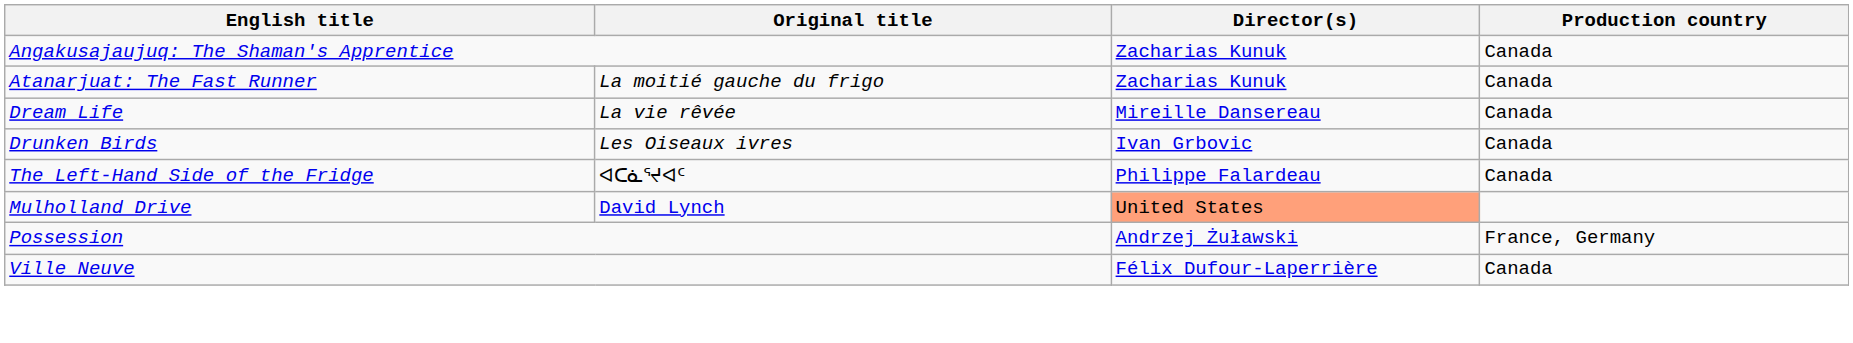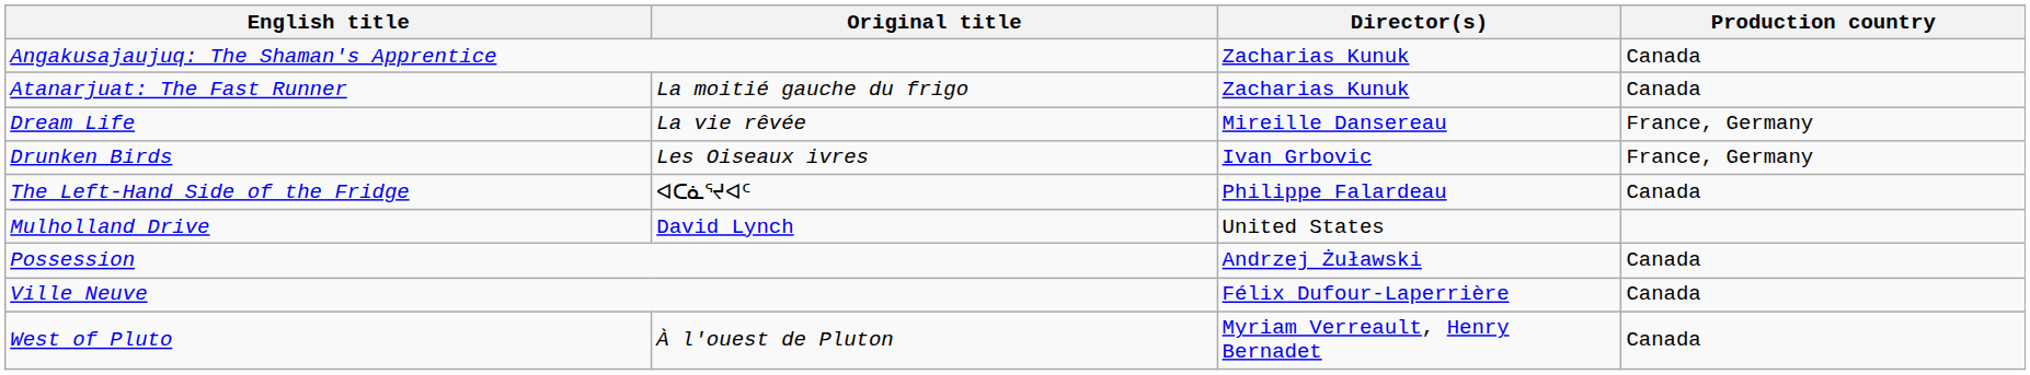Dream Life | Production country: Canada -> France, Germany
Drunken Birds | Production country: Canada -> France, Germany
Mulholland Drive | Director(s): lightsalmon background -> no background
Possession | Production country: France, Germany -> Canada
+ row: West of Pluto | À l'ouest de Pluton | Myriam Verreault, Henry Bernadet | Canada
